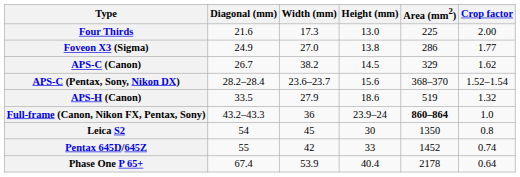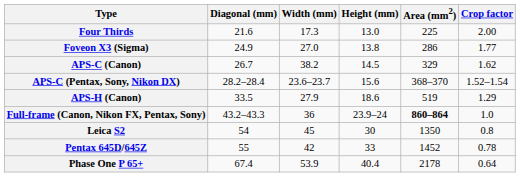APS-H (Canon) | Crop factor: 1.32 -> 1.29
Pentax 645D/645Z | Crop factor: 0.74 -> 0.78
